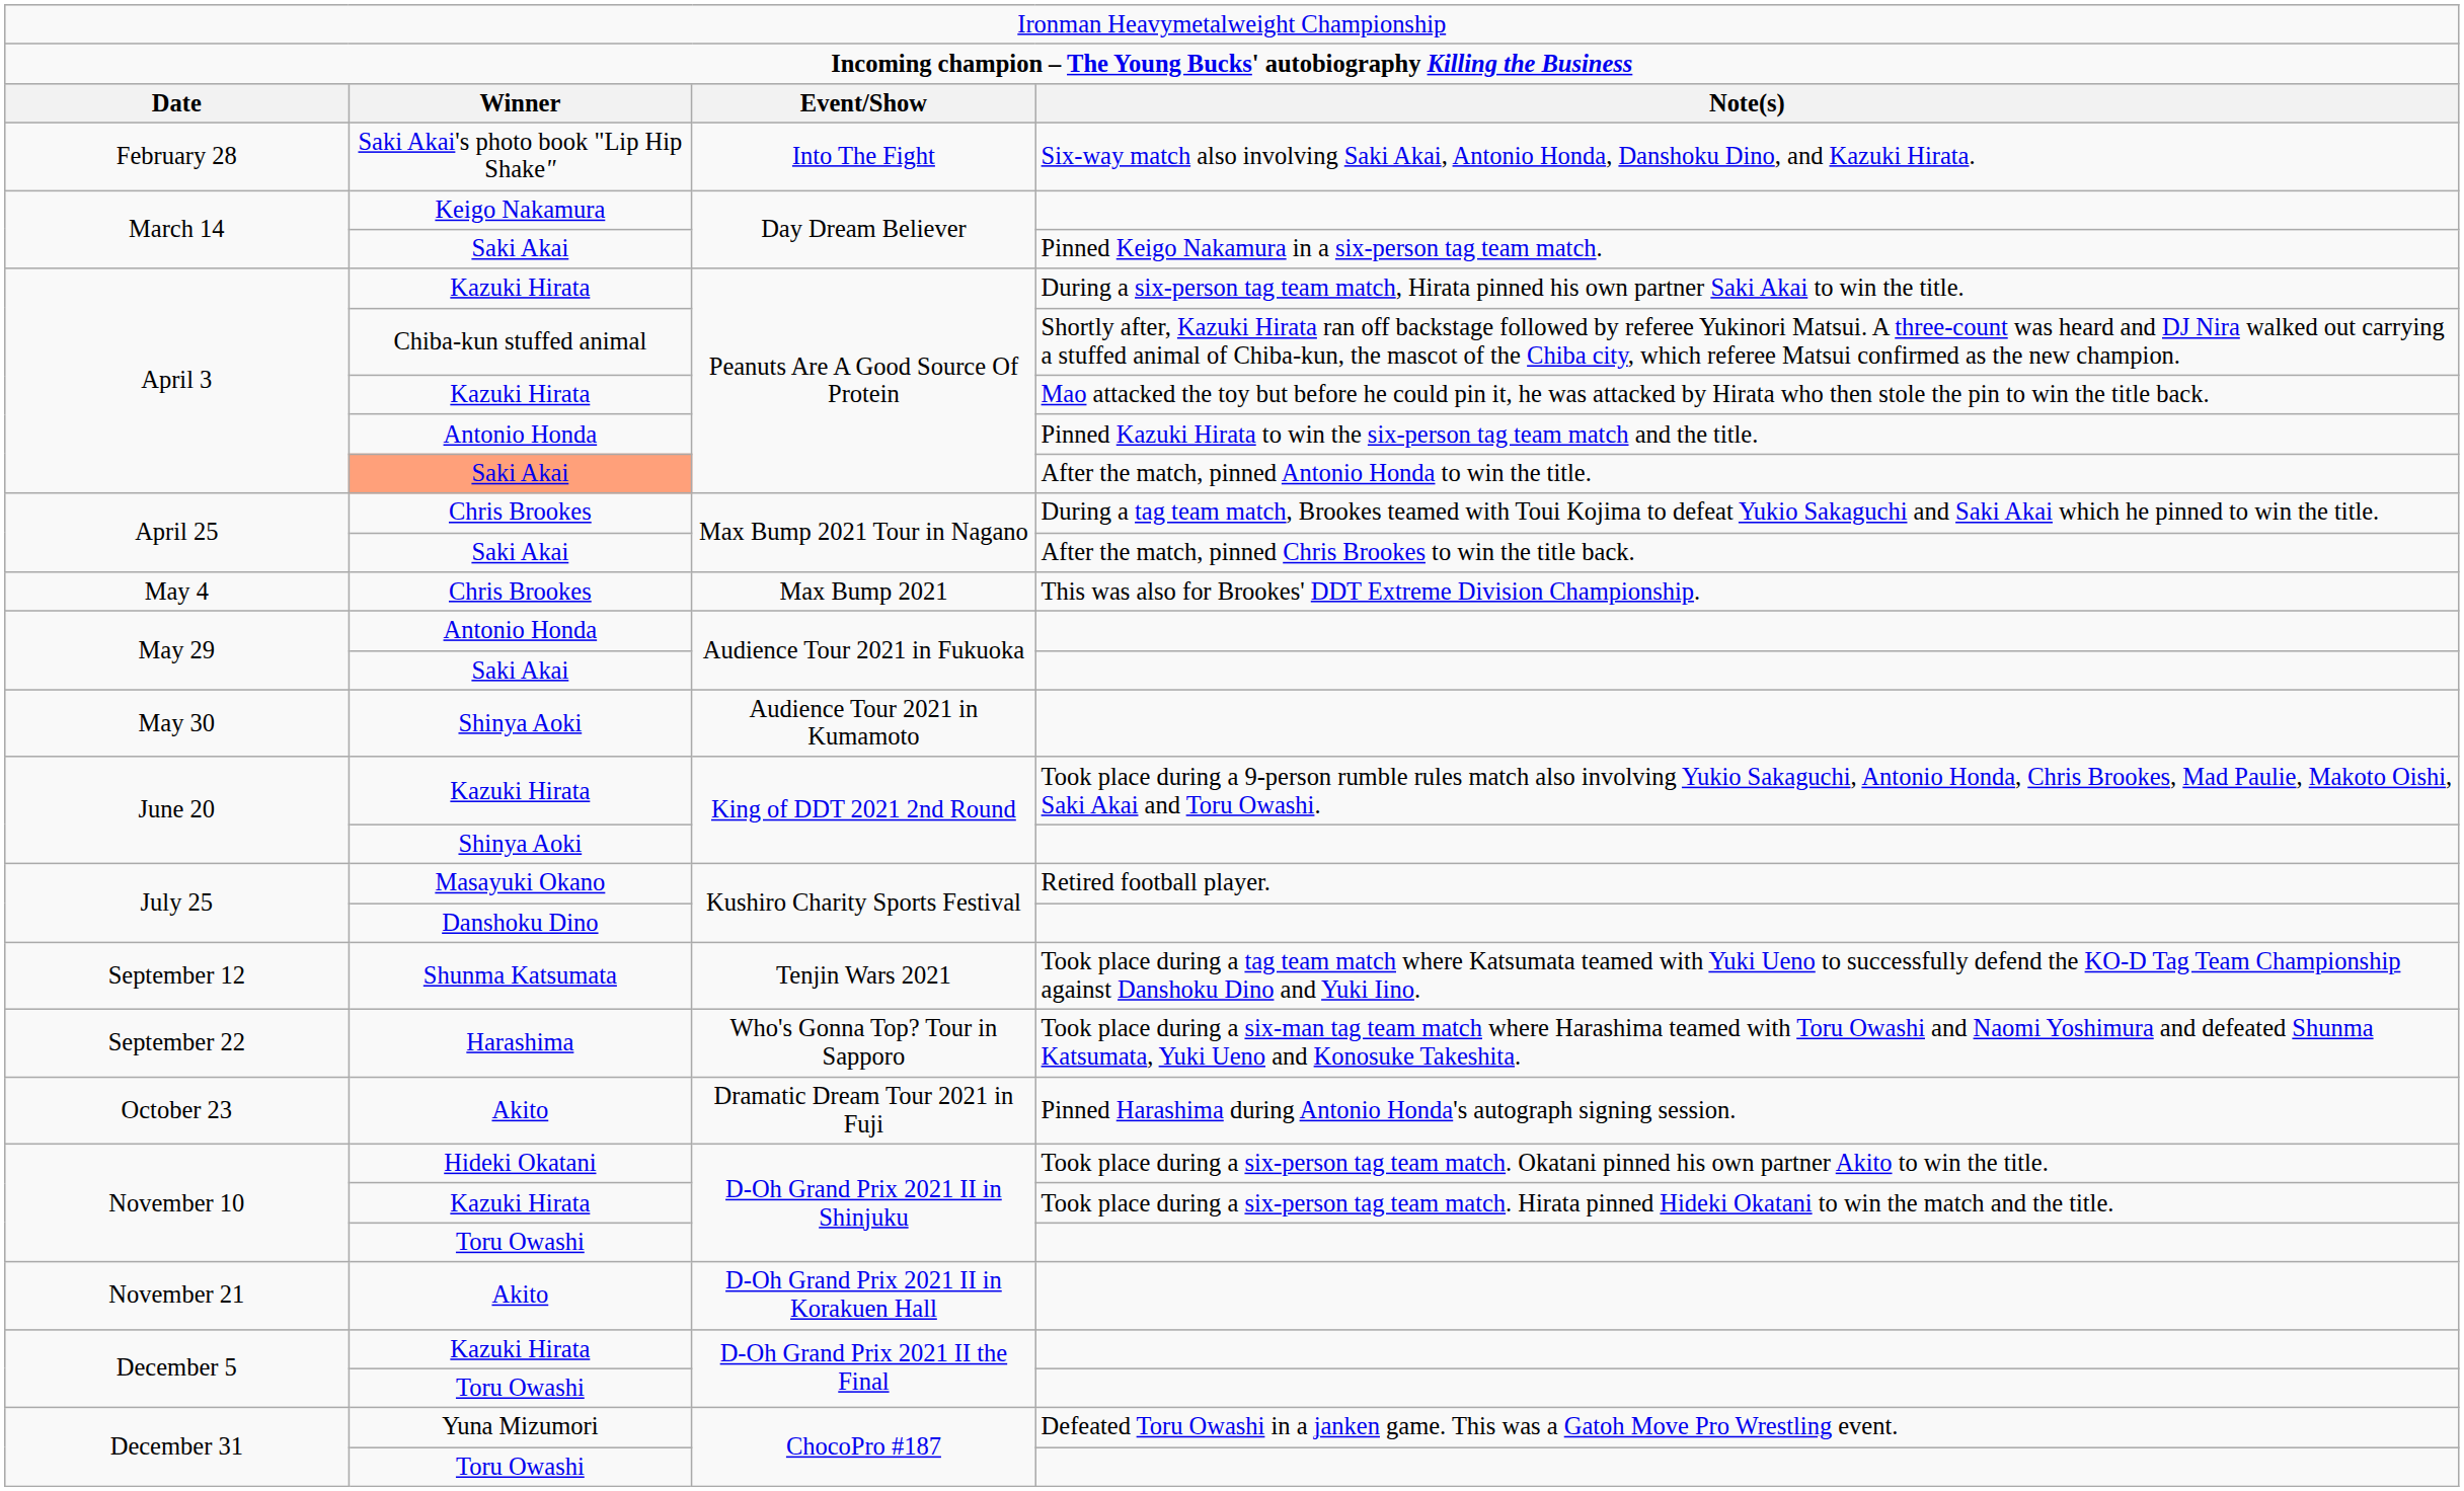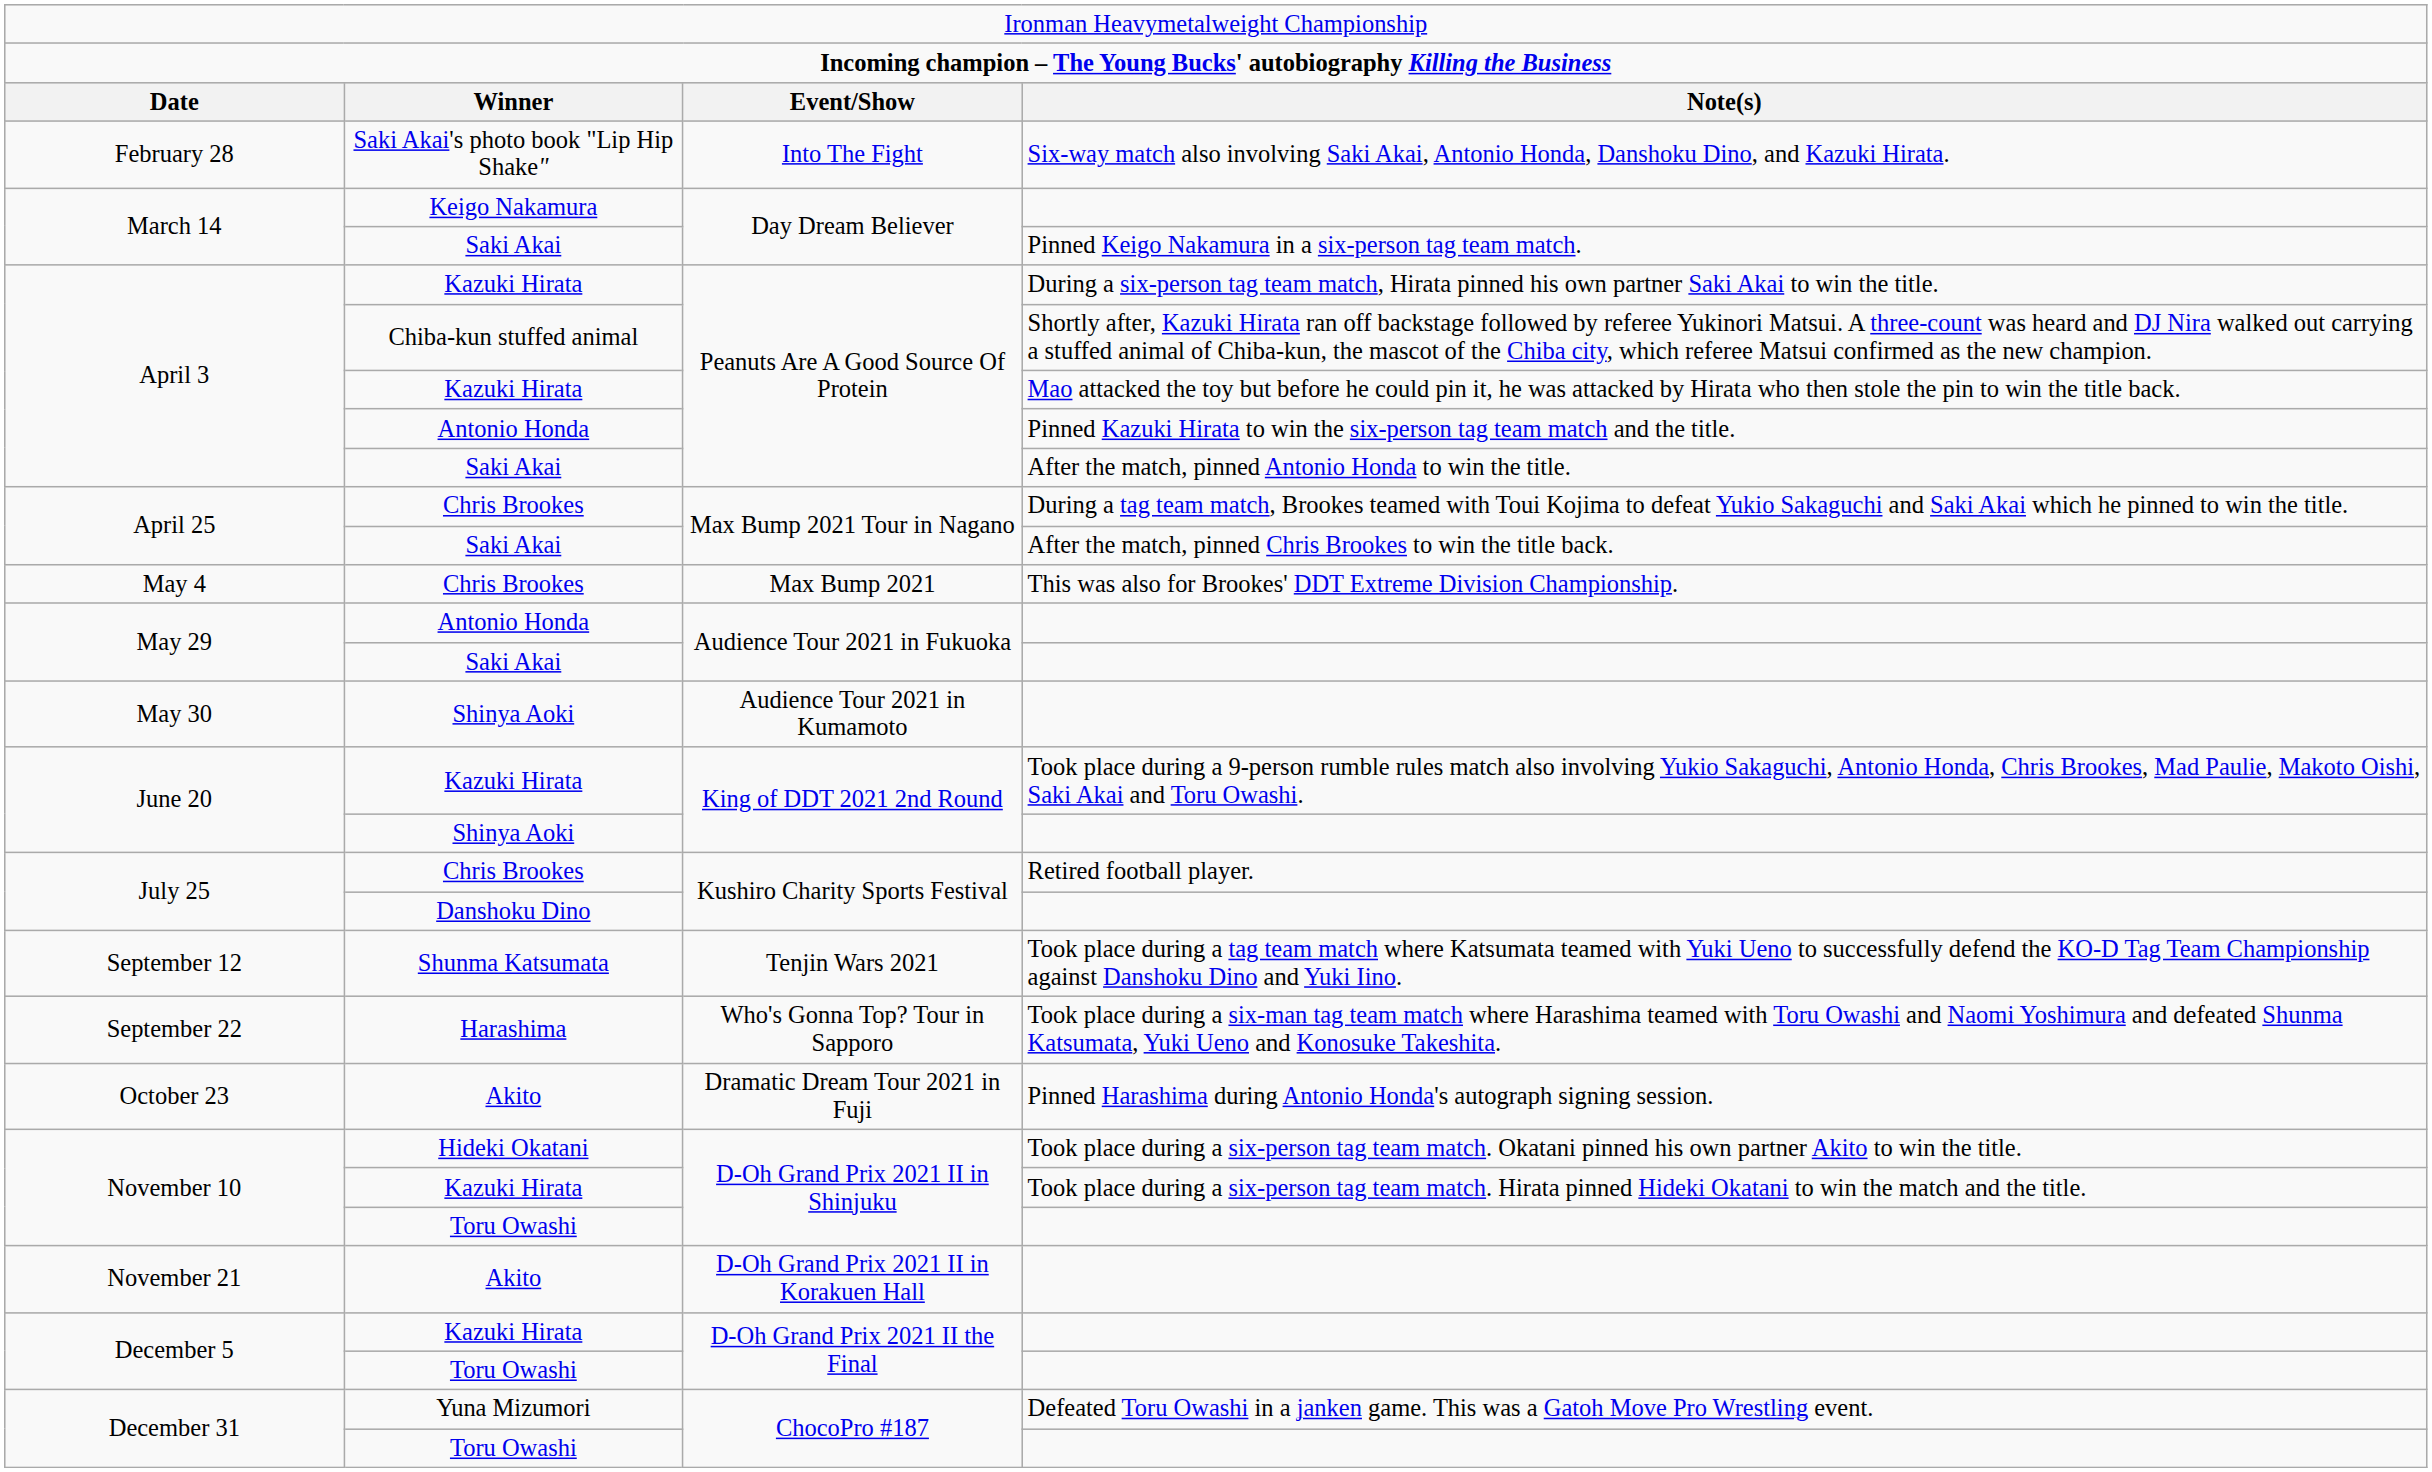After the match, pinned Antonio Honda to win the title. | column 2: lightsalmon background -> no background
Retired football player. | column 2: Masayuki Okano -> Chris Brookes
